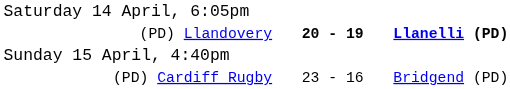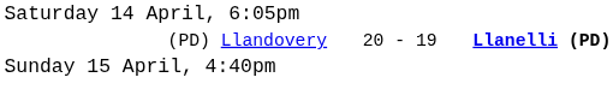(PD) Llandovery | column 2: bold -> normal
- row: (PD) Cardiff Rugby | 23 - 16 | Bridgend (PD)
